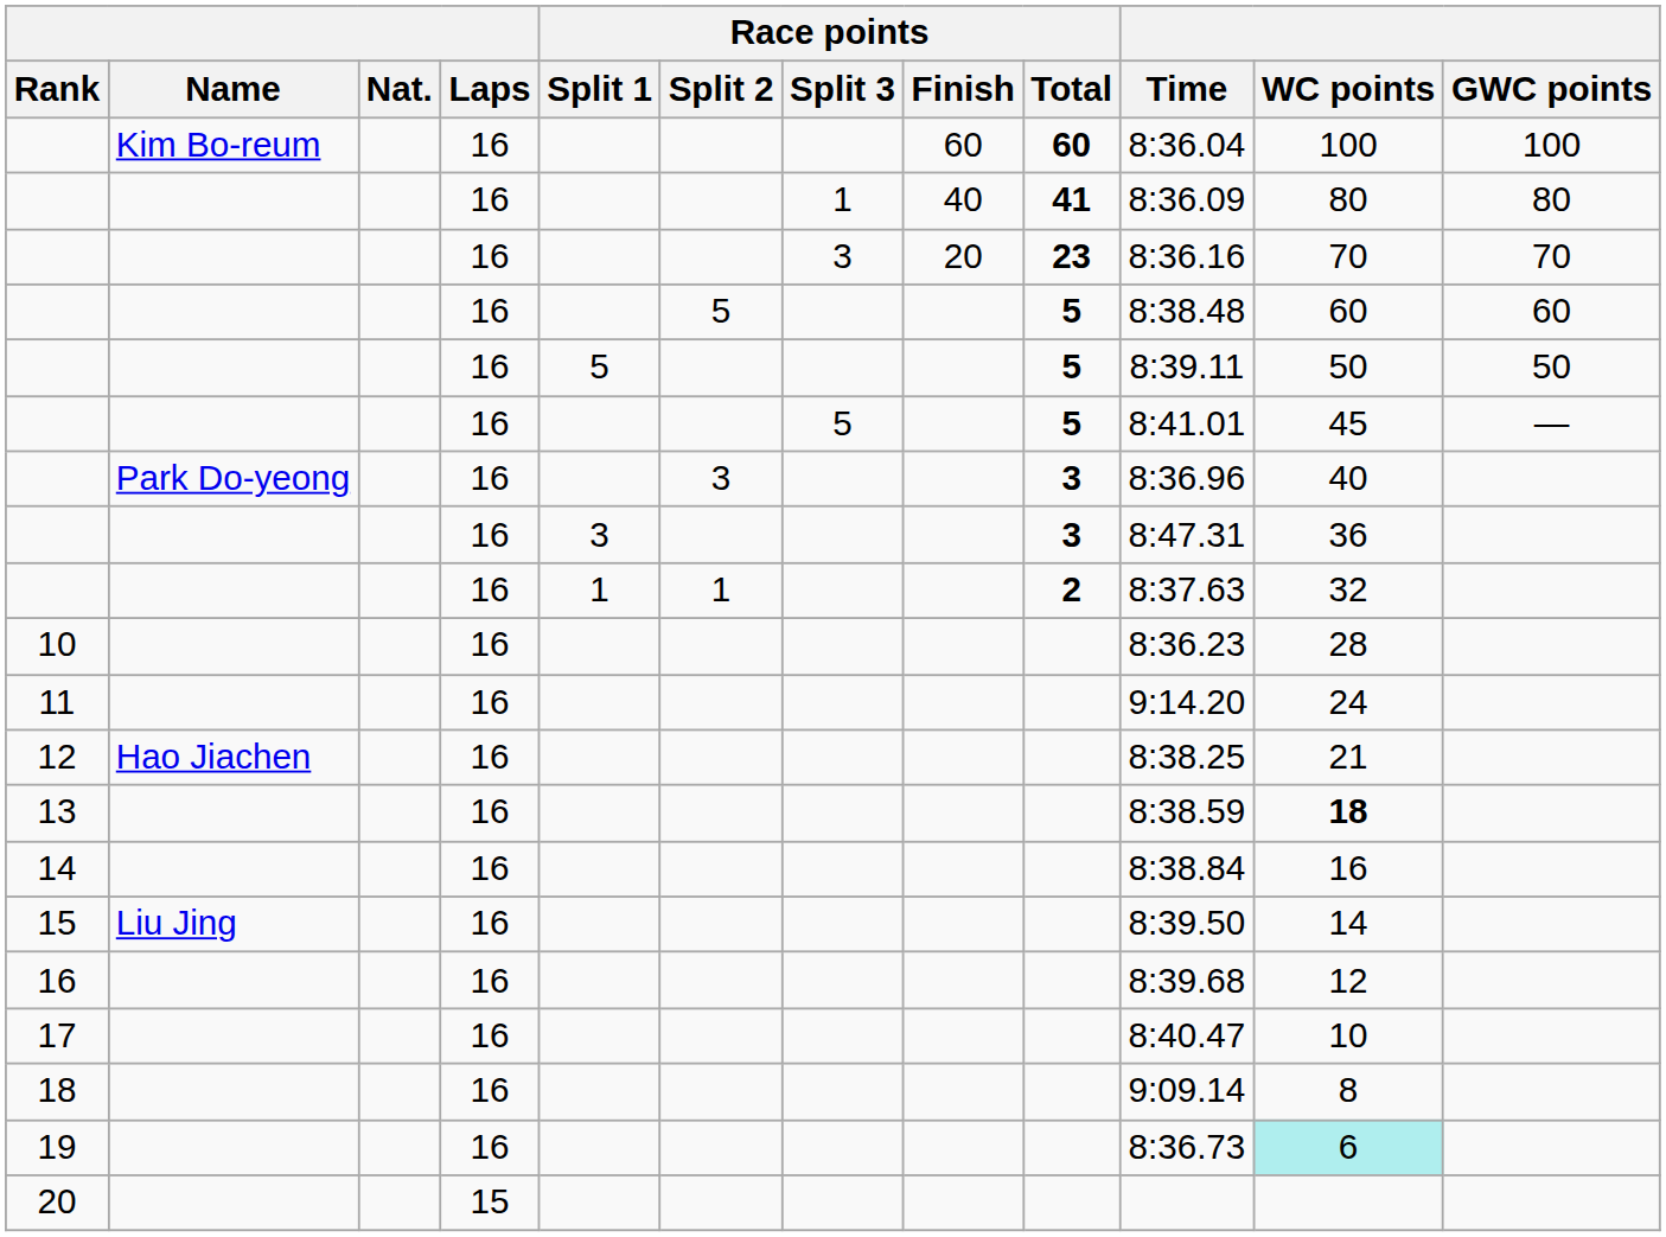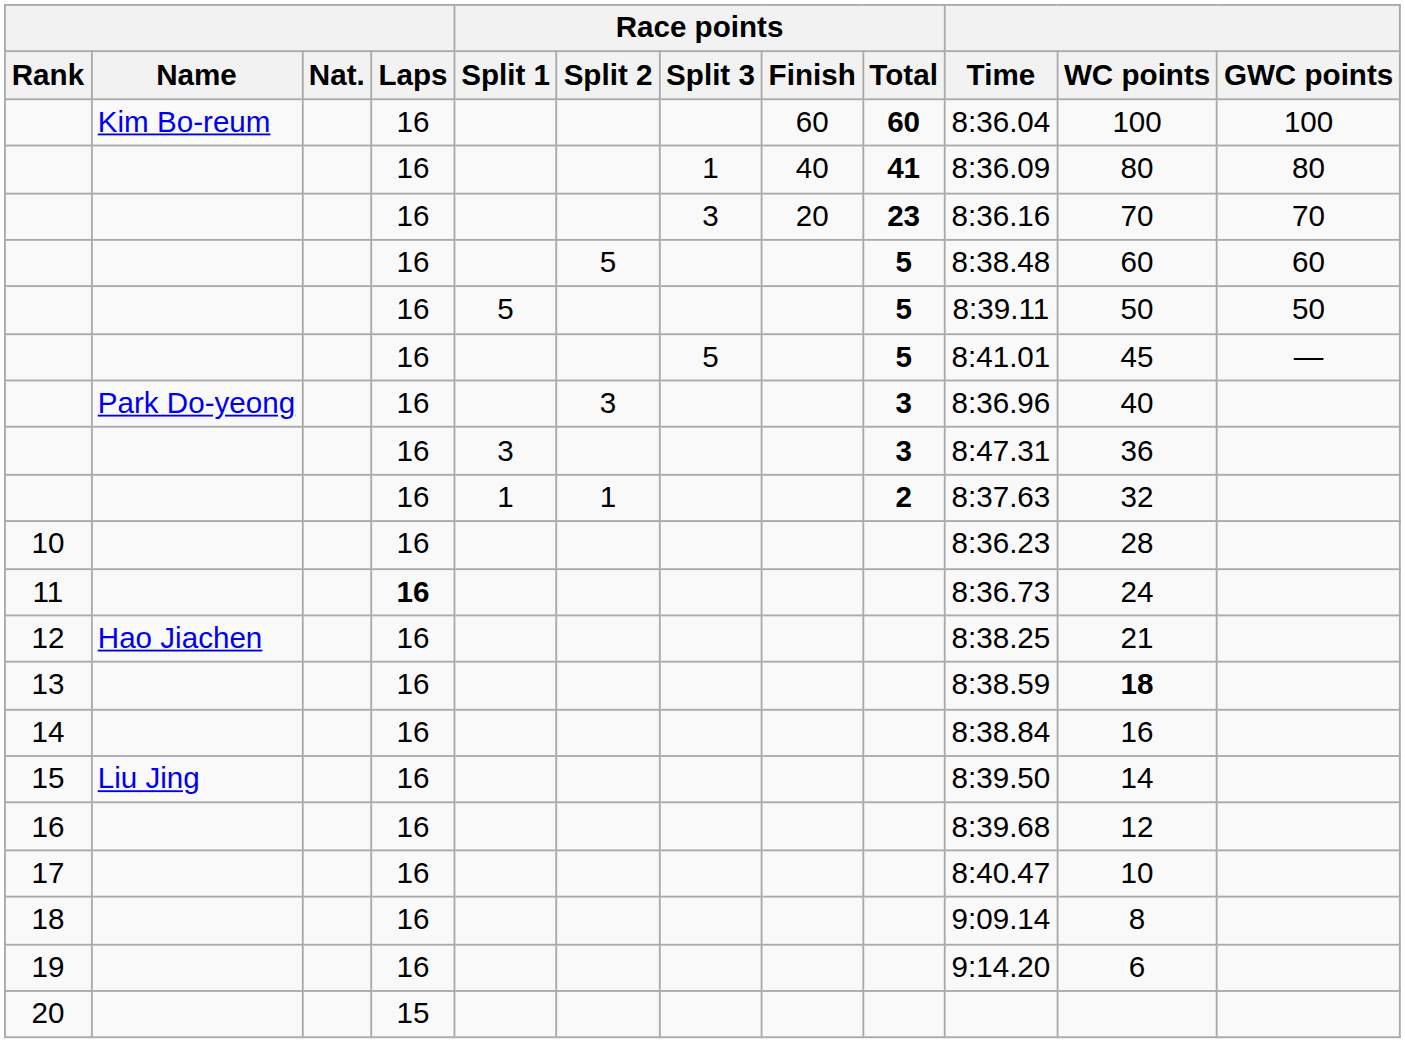11 | Laps: normal -> bold
11 | Time: 9:14.20 -> 8:36.73
19 | Time: 8:36.73 -> 9:14.20
19 | WC points: paleturquoise background -> no background
